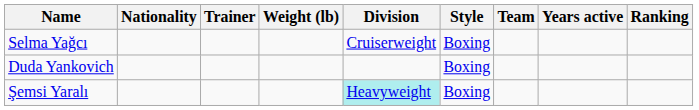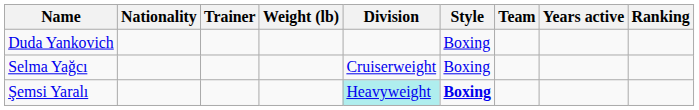rows swapped: Selma Yağcı <-> Duda Yankovich
Şemsi Yaralı | Style: normal -> bold
